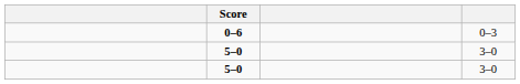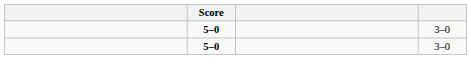- row: 0–6 | 0–3
